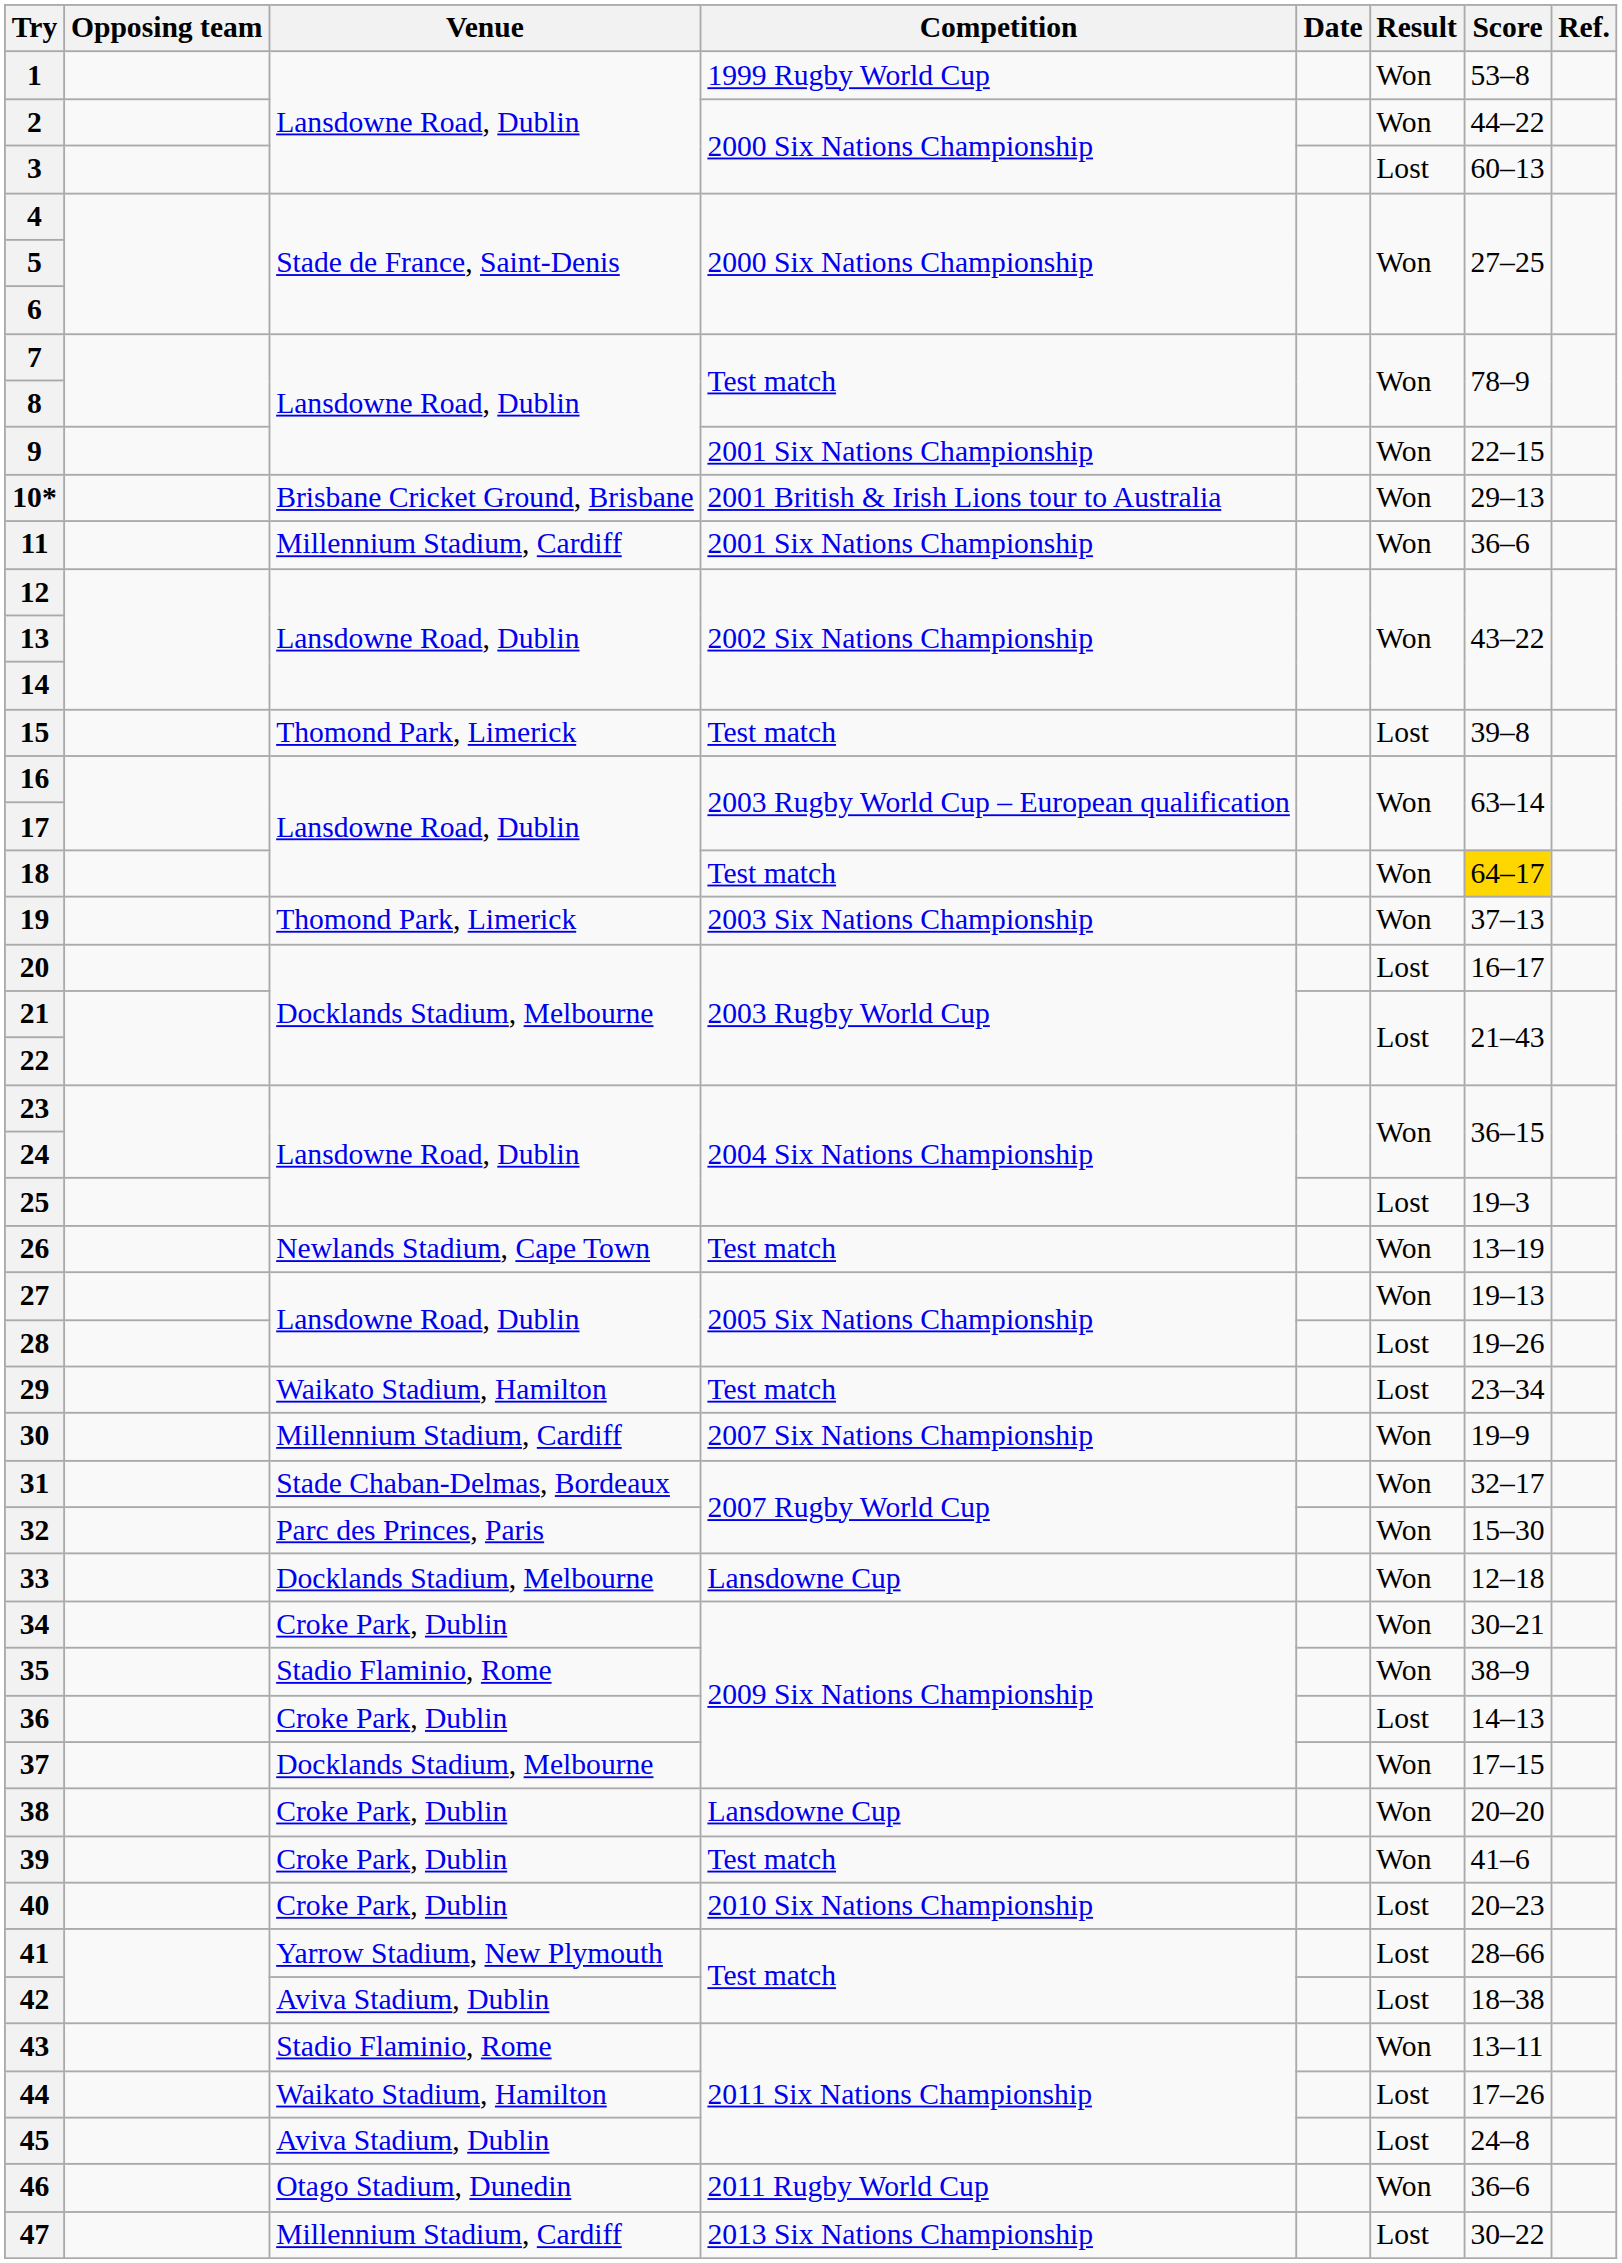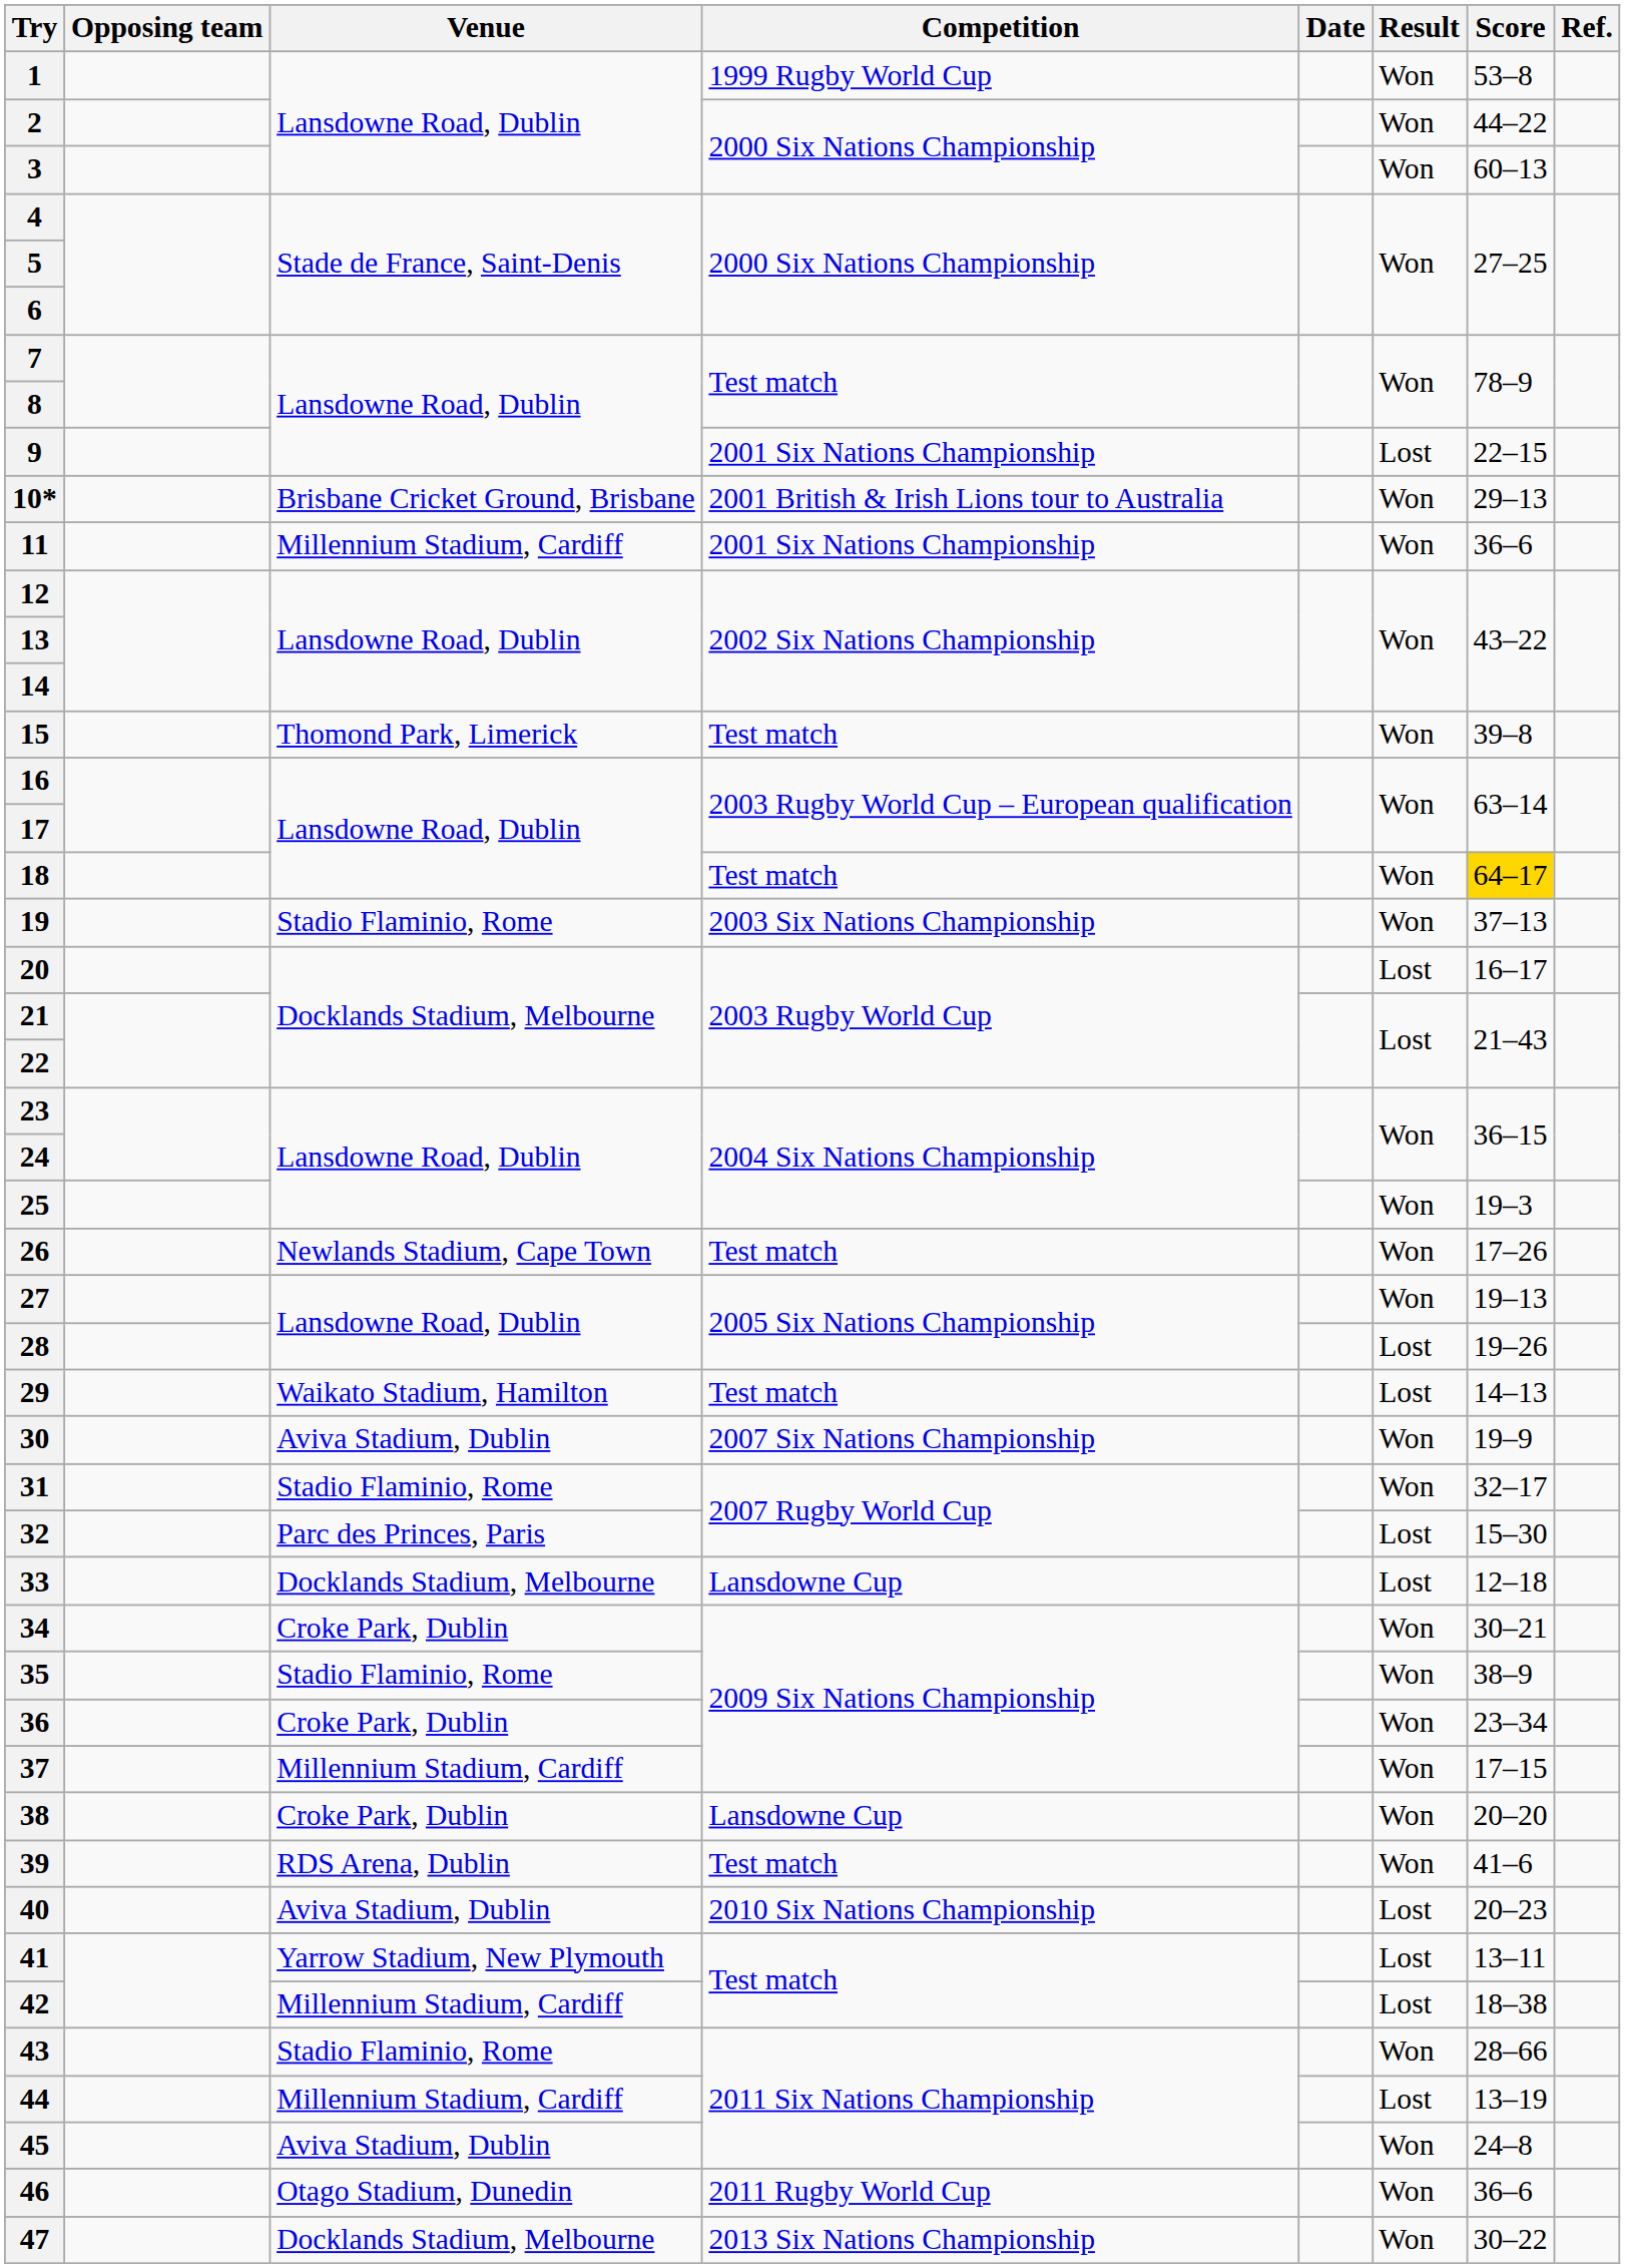3 | Result: Lost -> Won
9 | Result: Won -> Lost
15 | Result: Lost -> Won
19 | Venue: Thomond Park, Limerick -> Stadio Flaminio, Rome
25 | Result: Lost -> Won
26 | Score: 13–19 -> 17–26
29 | Score: 23–34 -> 14–13
30 | Venue: Millennium Stadium, Cardiff -> Aviva Stadium, Dublin
31 | Venue: Stade Chaban-Delmas, Bordeaux -> Stadio Flaminio, Rome
32 | Result: Won -> Lost
33 | Result: Won -> Lost
36 | Result: Lost -> Won
36 | Score: 14–13 -> 23–34
37 | Venue: Docklands Stadium, Melbourne -> Millennium Stadium, Cardiff
39 | Venue: Croke Park, Dublin -> RDS Arena, Dublin
40 | Venue: Croke Park, Dublin -> Aviva Stadium, Dublin
41 | Score: 28–66 -> 13–11
42 | Venue: Aviva Stadium, Dublin -> Millennium Stadium, Cardiff
43 | Score: 13–11 -> 28–66
44 | Venue: Waikato Stadium, Hamilton -> Millennium Stadium, Cardiff
44 | Score: 17–26 -> 13–19
45 | Result: Lost -> Won
47 | Venue: Millennium Stadium, Cardiff -> Docklands Stadium, Melbourne
47 | Result: Lost -> Won
